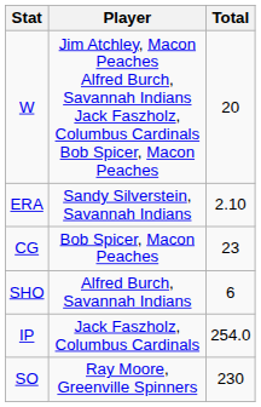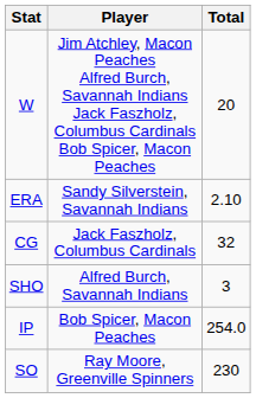CG | Player: Bob Spicer, Macon Peaches -> Jack Faszholz, Columbus Cardinals
CG | Total: 23 -> 32
SHO | Total: 6 -> 3
IP | Player: Jack Faszholz, Columbus Cardinals -> Bob Spicer, Macon Peaches
